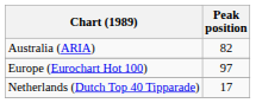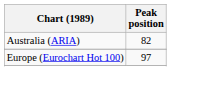- row: Netherlands (Dutch Top 40 Tipparade) | 17
